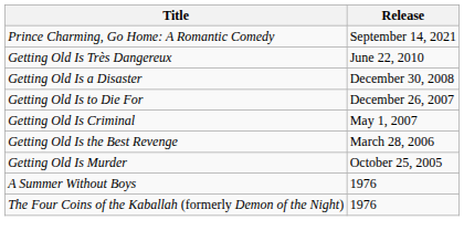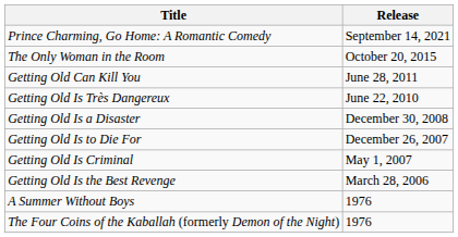+ row: The Only Woman in the Room | October 20, 2015
+ row: Getting Old Can Kill You | June 28, 2011
- row: Getting Old Is Murder | October 25, 2005
